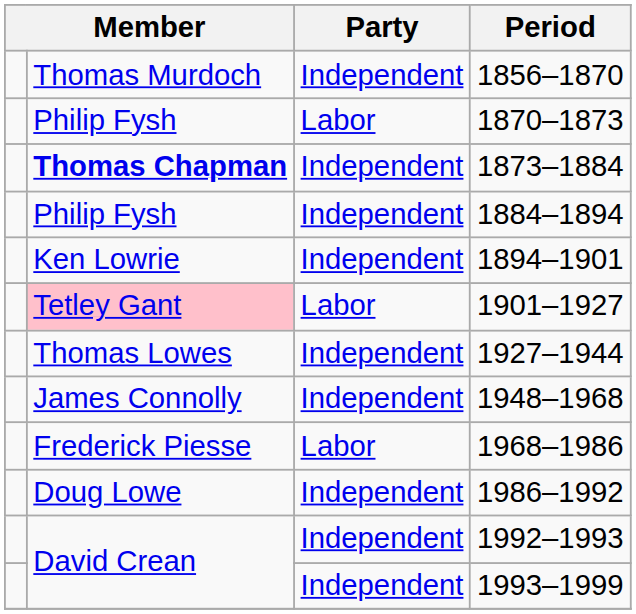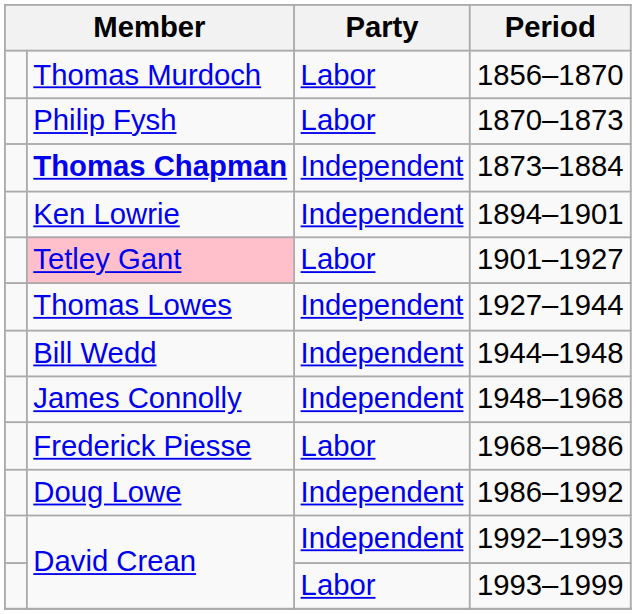1856–1870 | Party: Independent -> Labor
- row: Philip Fysh | Independent | 1884–1894
+ row: Bill Wedd | Independent | 1944–1948
1993–1999 | Party: Independent -> Labor
